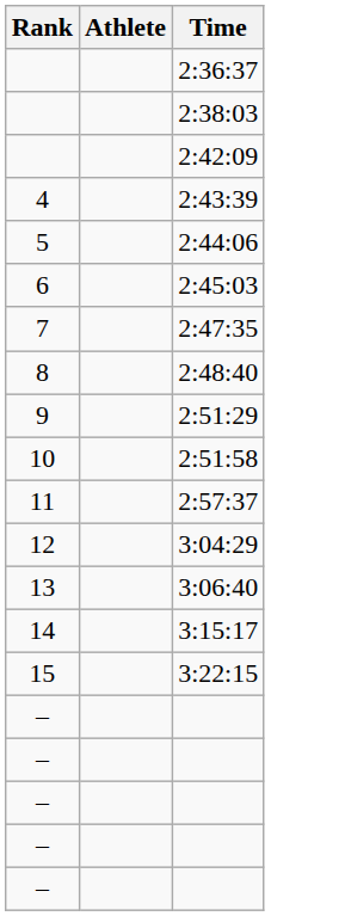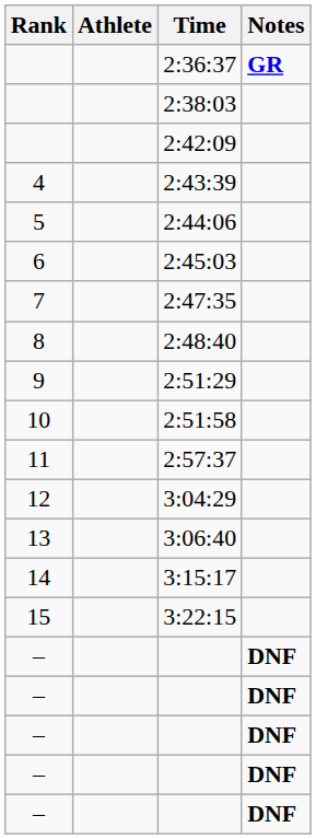+ column: Notes | GR | DNF | DNF | DNF | DNF | DNF
